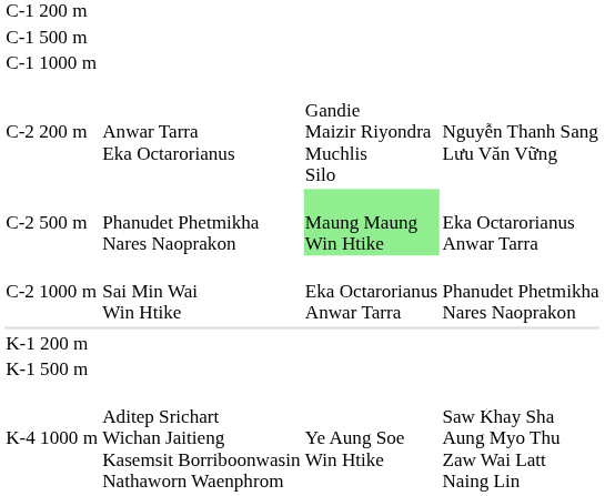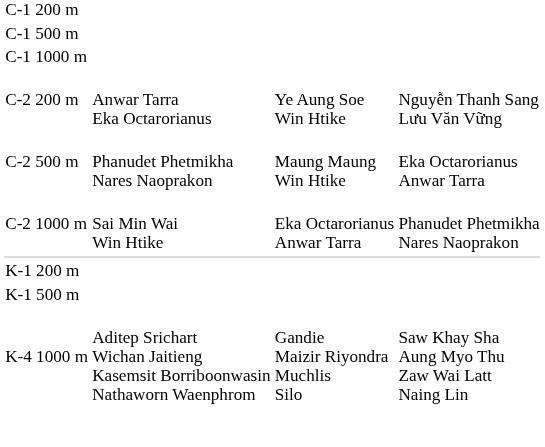C-2 200 m | column 3: Gandie Maizir Riyondra Muchlis Silo -> Ye Aung Soe Win Htike
C-2 500 m | column 3: lightgreen background -> no background
K-4 1000 m | column 3: Ye Aung Soe Win Htike -> Gandie Maizir Riyondra Muchlis Silo
